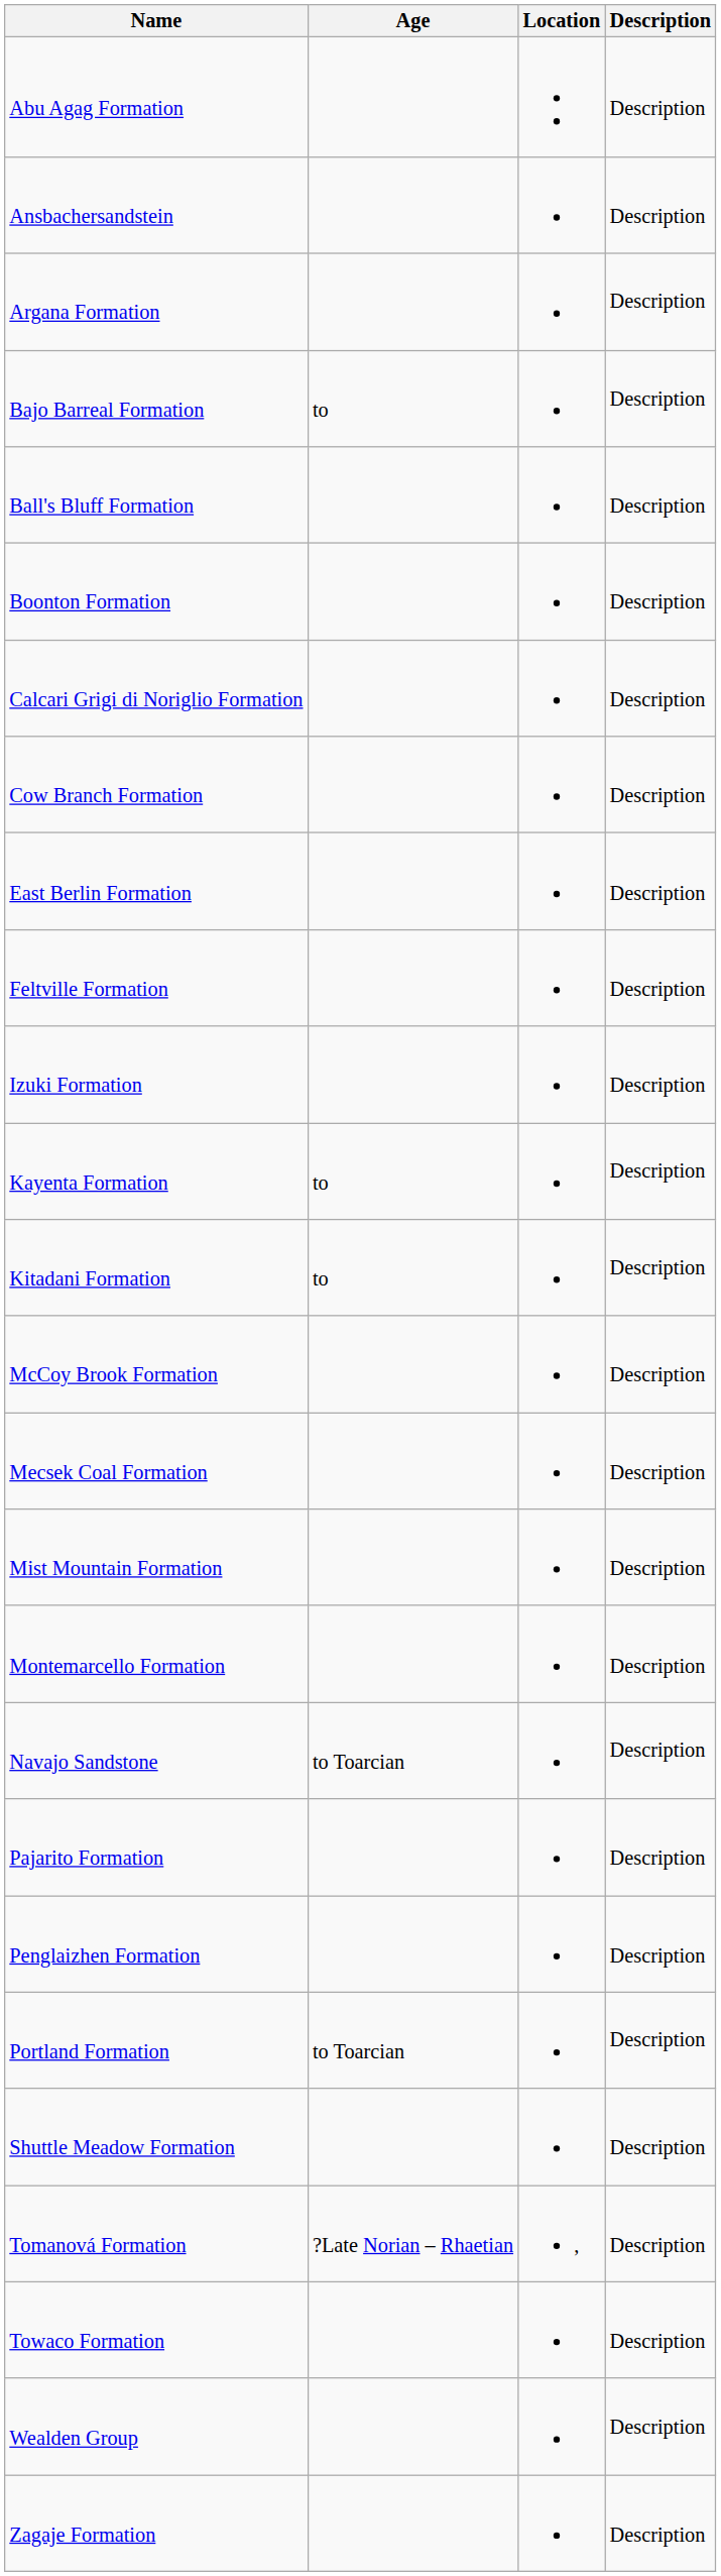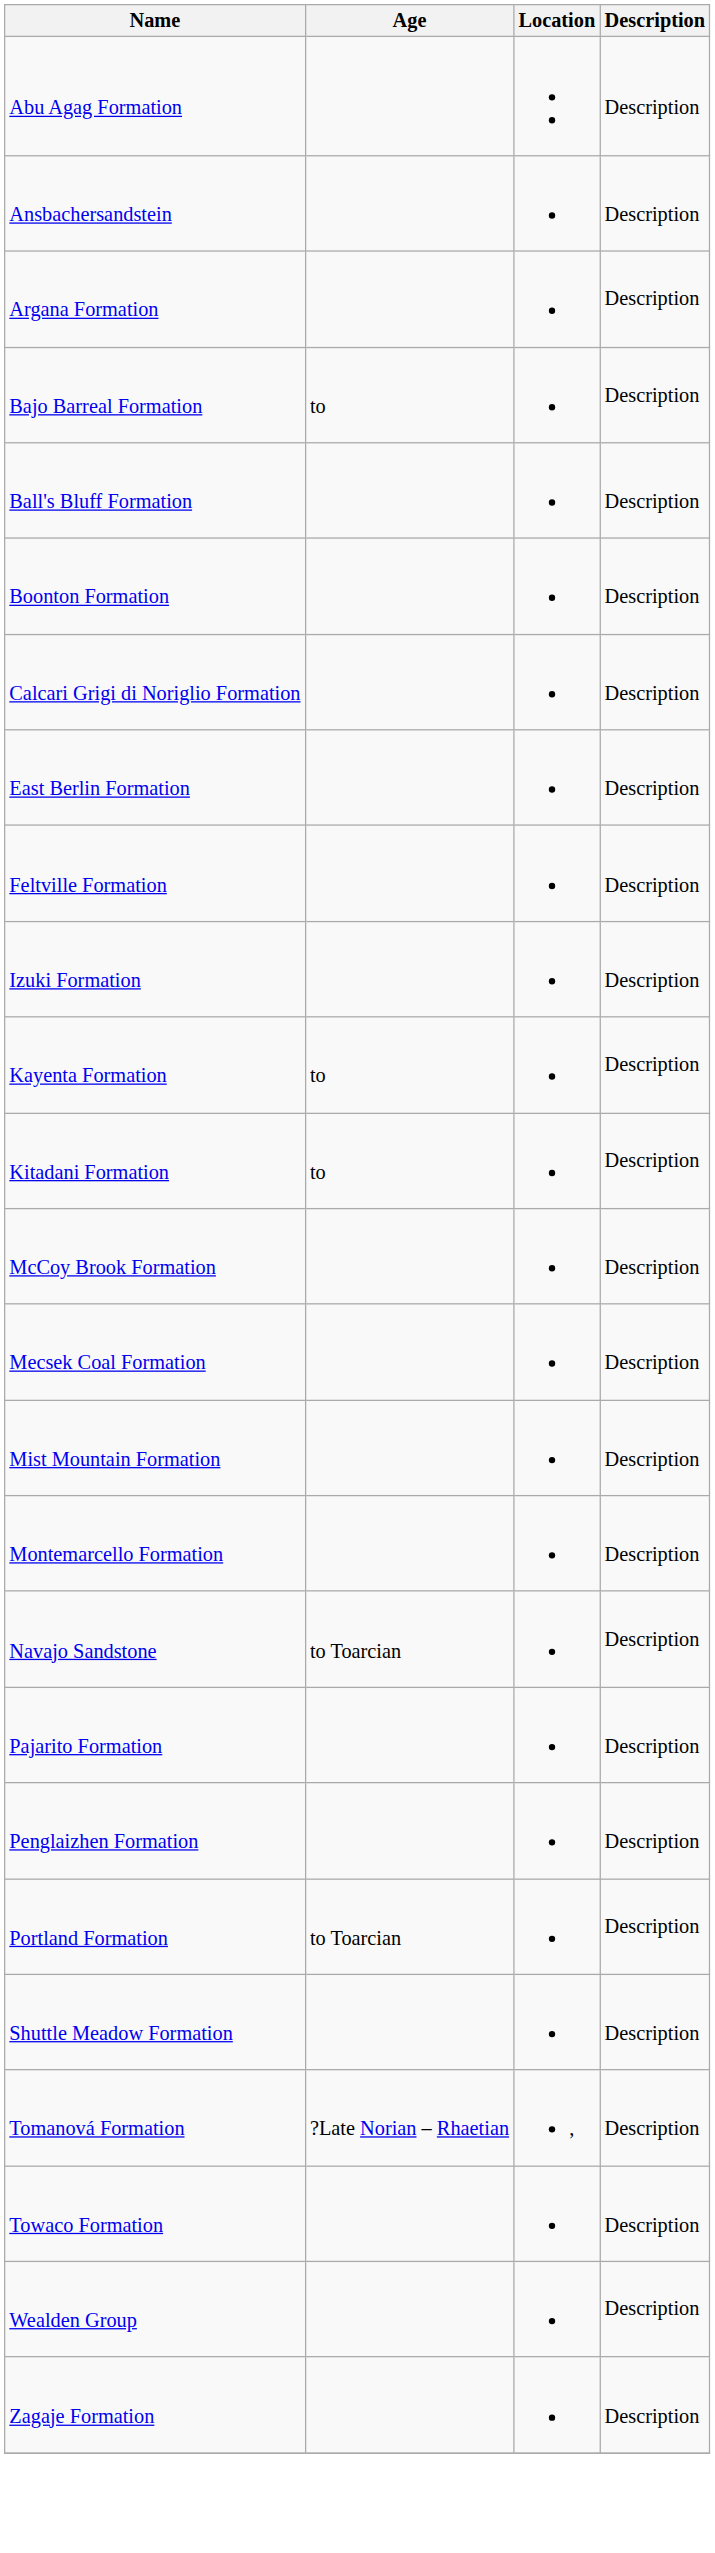- row: Cow Branch Formation | Description
